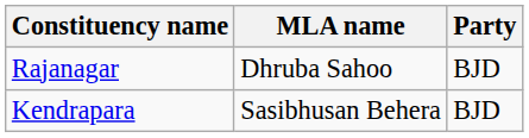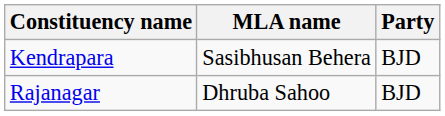rows swapped: Kendrapara <-> Rajanagar
